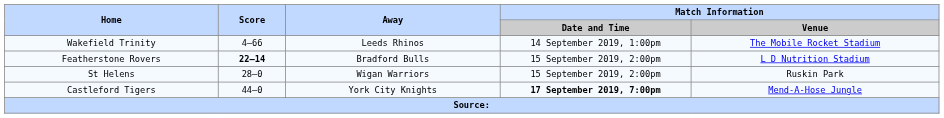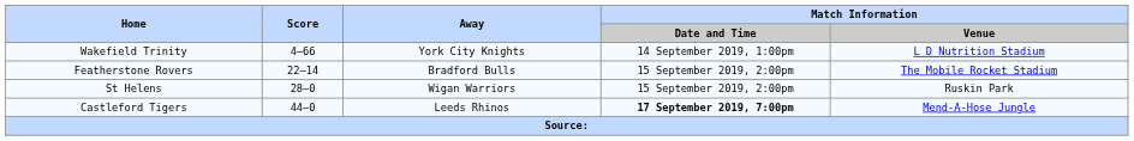Wakefield Trinity | Away: Leeds Rhinos -> York City Knights
Wakefield Trinity | Match Information / Venue: The Mobile Rocket Stadium -> L D Nutrition Stadium
Featherstone Rovers | Score: bold -> normal
Featherstone Rovers | Match Information / Venue: L D Nutrition Stadium -> The Mobile Rocket Stadium
Castleford Tigers | Away: York City Knights -> Leeds Rhinos
